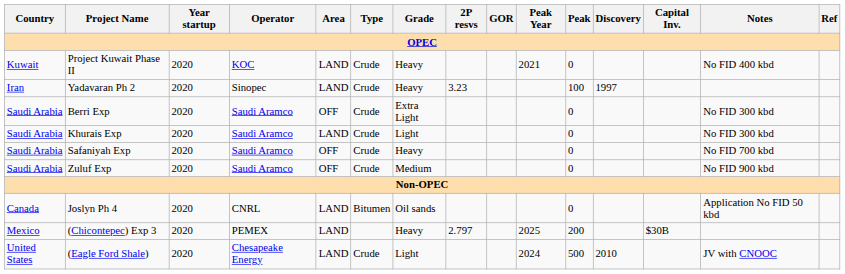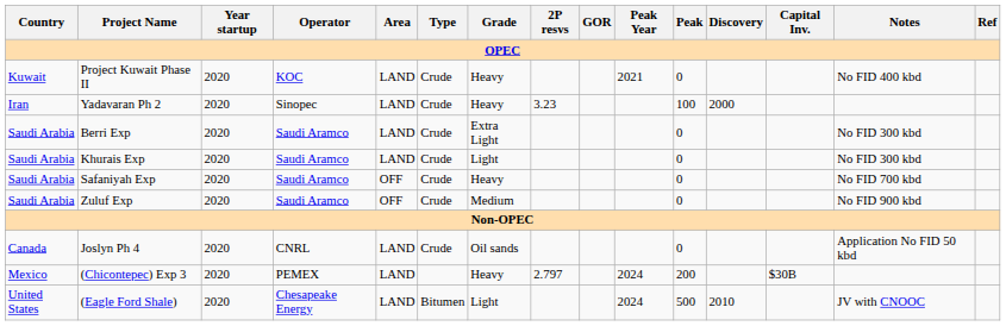Yadavaran Ph 2 | Discovery: 1997 -> 2000
Berri Exp | Area: OFF -> LAND
Joslyn Ph 4 | Type: Bitumen -> Crude
(Chicontepec) Exp 3 | Peak Year: 2025 -> 2024
(Eagle Ford Shale) | Type: Crude -> Bitumen
